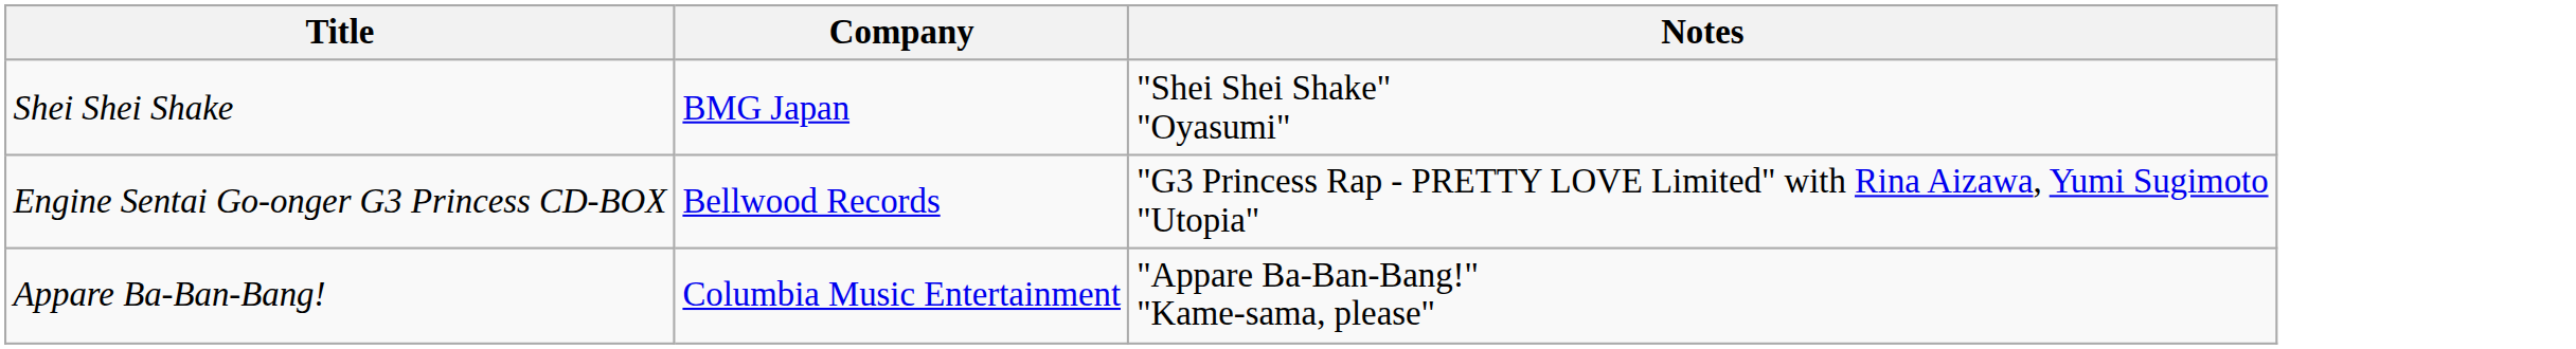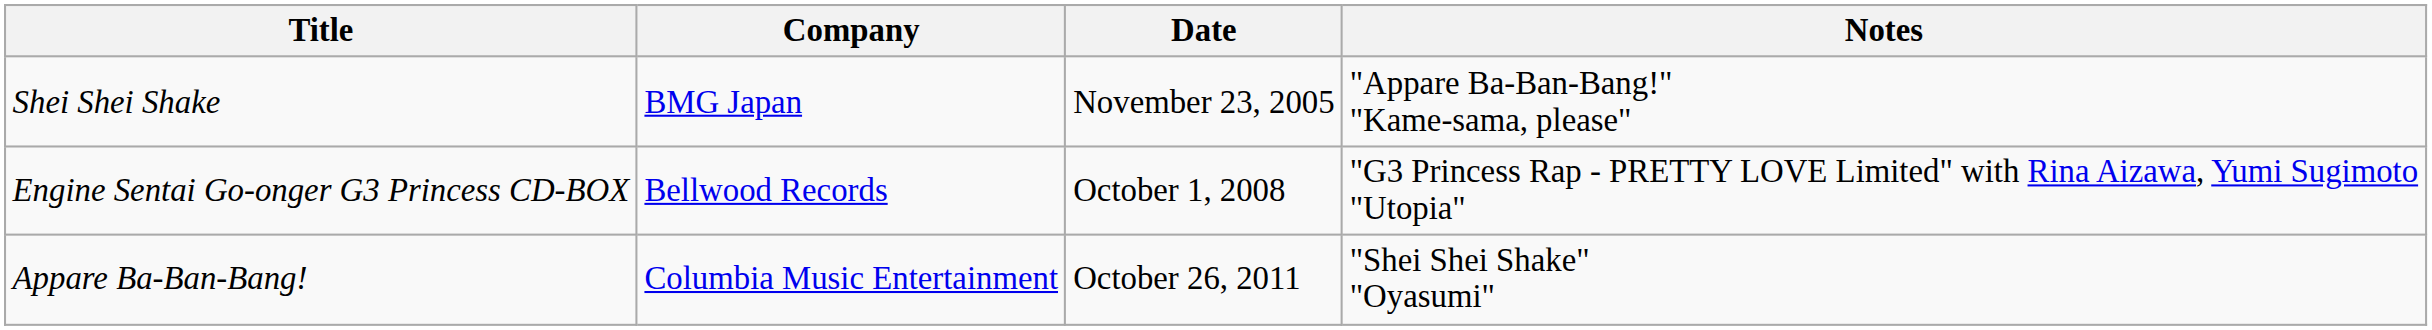+ column: Date | November 23, 2005 | October 1, 2008 | October 26, 2011
Shei Shei Shake | Notes: "Shei Shei Shake" "Oyasumi" -> "Appare Ba-Ban-Bang!" "Kame-sama, please"
Appare Ba-Ban-Bang! | Notes: "Appare Ba-Ban-Bang!" "Kame-sama, please" -> "Shei Shei Shake" "Oyasumi"
